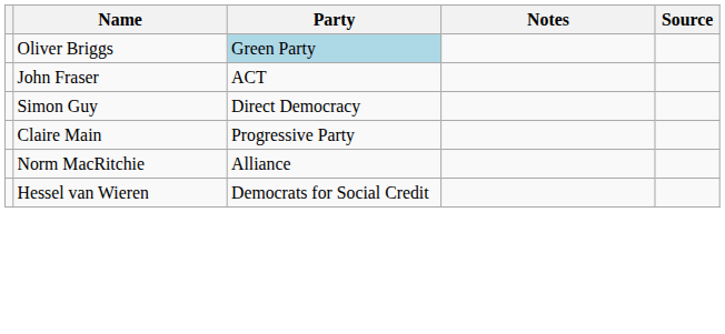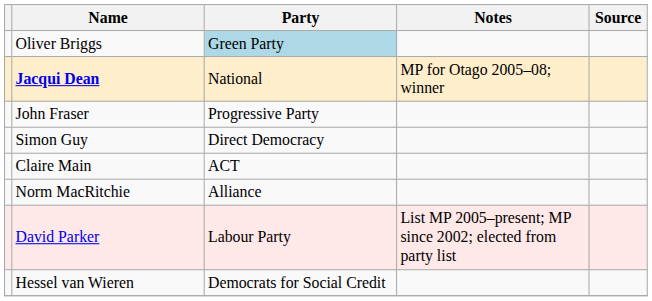+ row: Jacqui Dean | National | MP for Otago 2005–08; winner
John Fraser | Party: ACT -> Progressive Party
Claire Main | Party: Progressive Party -> ACT
+ row: David Parker | Labour Party | List MP 2005–present; MP since 2002; elected from party list
